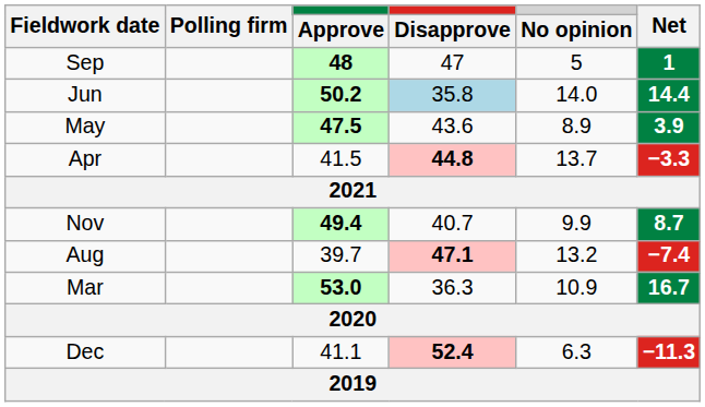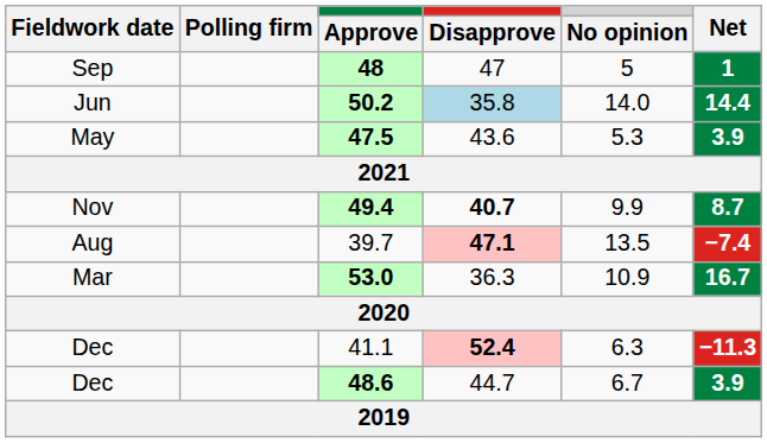47.5 | No opinion: 8.9 -> 5.3
- row: Apr | 41.5 | 44.8 | 13.7 | −3.3
49.4 | Disapprove: normal -> bold
39.7 | No opinion: 13.2 -> 13.5
+ row: Dec | 48.6 | 44.7 | 6.7 | 3.9
